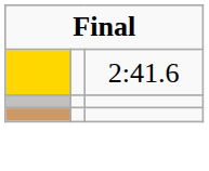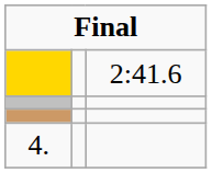+ row: 4.
